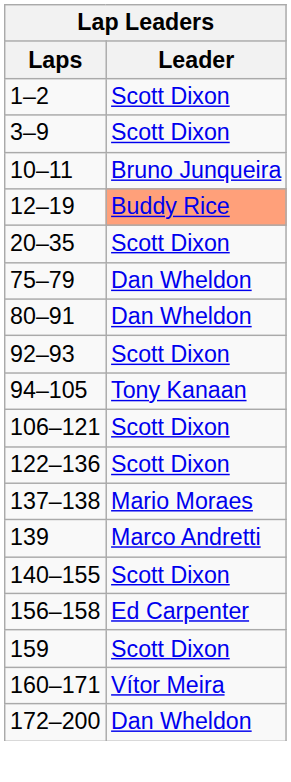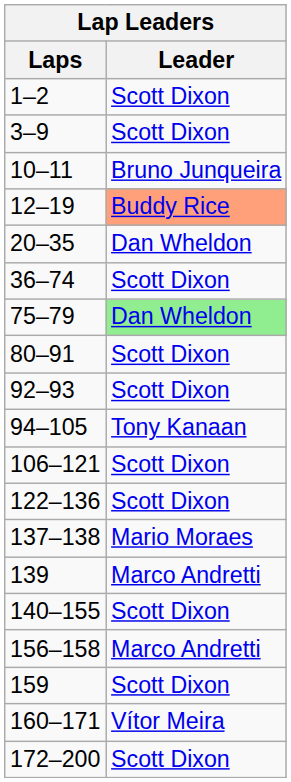20–35 | Leader: Scott Dixon -> Dan Wheldon
+ row: 36–74 | Scott Dixon
75–79 | Leader: no background -> lightgreen background
80–91 | Leader: Dan Wheldon -> Scott Dixon
156–158 | Leader: Ed Carpenter -> Marco Andretti
172–200 | Leader: Dan Wheldon -> Scott Dixon
